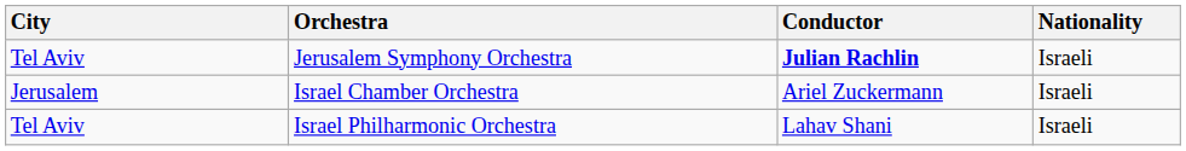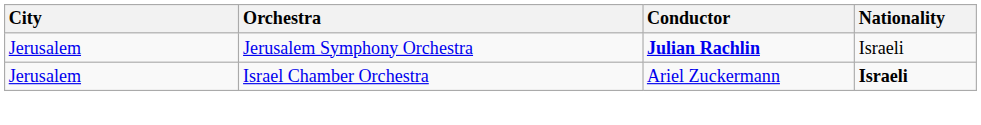Jerusalem Symphony Orchestra | City: Tel Aviv -> Jerusalem
Israel Chamber Orchestra | Nationality: normal -> bold
- row: Tel Aviv | Israel Philharmonic Orchestra | Lahav Shani | Israeli
